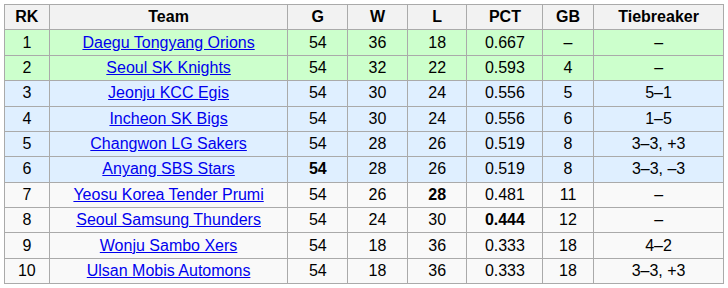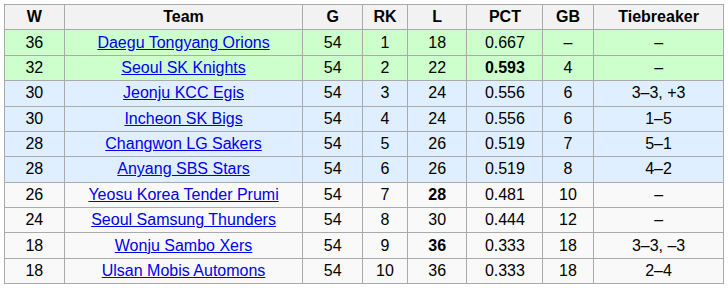columns swapped: RK <-> W
Seoul SK Knights | PCT: normal -> bold
Jeonju KCC Egis | GB: 5 -> 6
Jeonju KCC Egis | Tiebreaker: 5–1 -> 3–3, +3
Changwon LG Sakers | GB: 8 -> 7
Changwon LG Sakers | Tiebreaker: 3–3, +3 -> 5–1
Anyang SBS Stars | G: bold -> normal
Anyang SBS Stars | Tiebreaker: 3–3, –3 -> 4–2
Yeosu Korea Tender Prumi | GB: 11 -> 10
Seoul Samsung Thunders | PCT: bold -> normal
Wonju Sambo Xers | L: normal -> bold
Wonju Sambo Xers | Tiebreaker: 4–2 -> 3–3, –3
Ulsan Mobis Automons | Tiebreaker: 3–3, +3 -> 2–4
